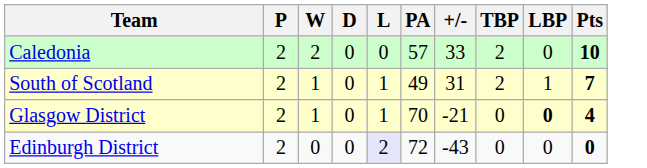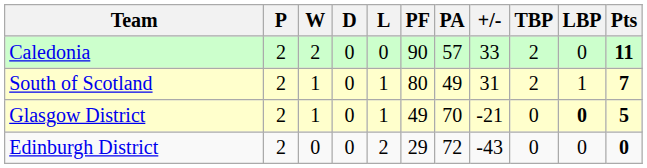+ column: PF | 90 | 80 | 49 | 29
Caledonia | Pts: 10 -> 11
Glasgow District | Pts: 4 -> 5
Edinburgh District | L: lavender background -> no background
